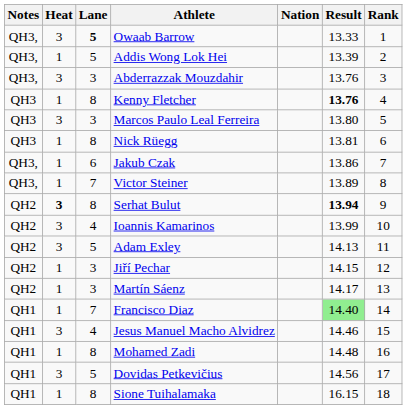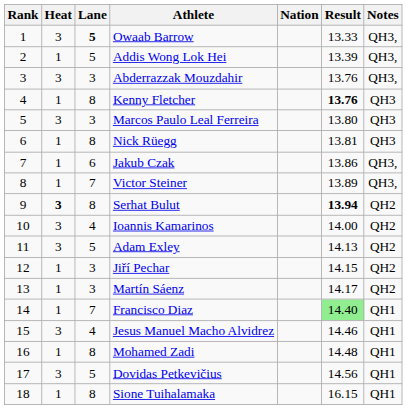columns swapped: Rank <-> Notes
Ioannis Kamarinos | Result: 13.99 -> 14.00
